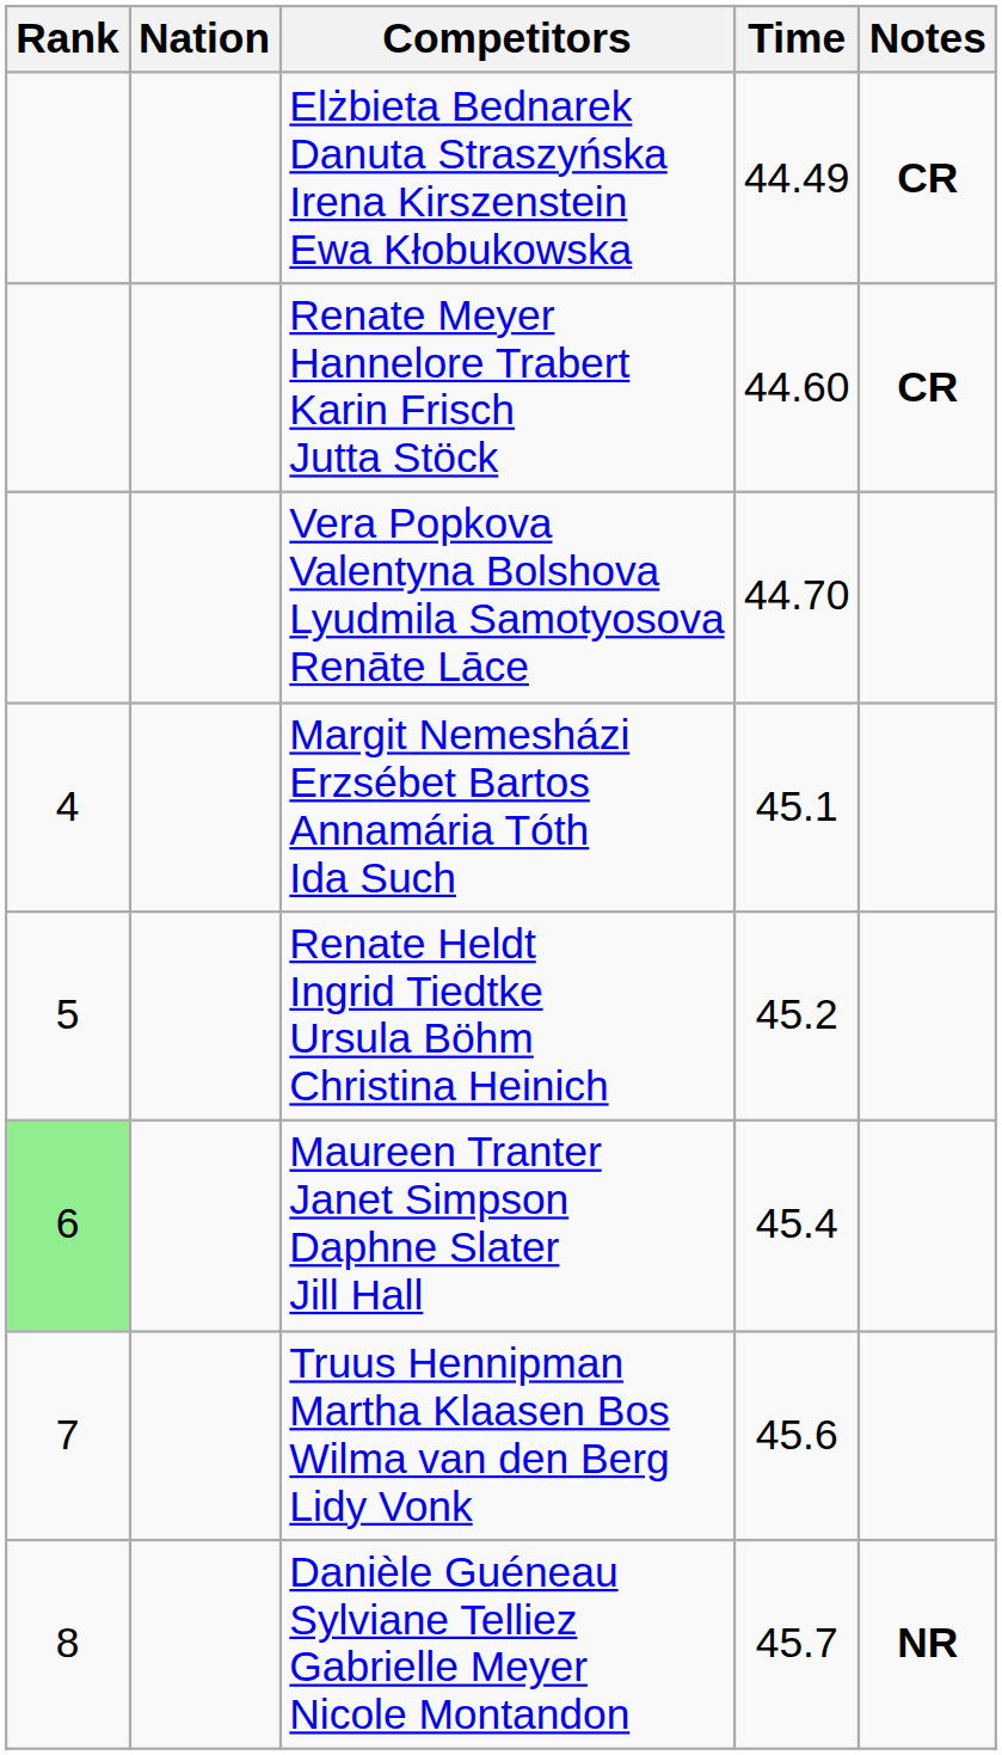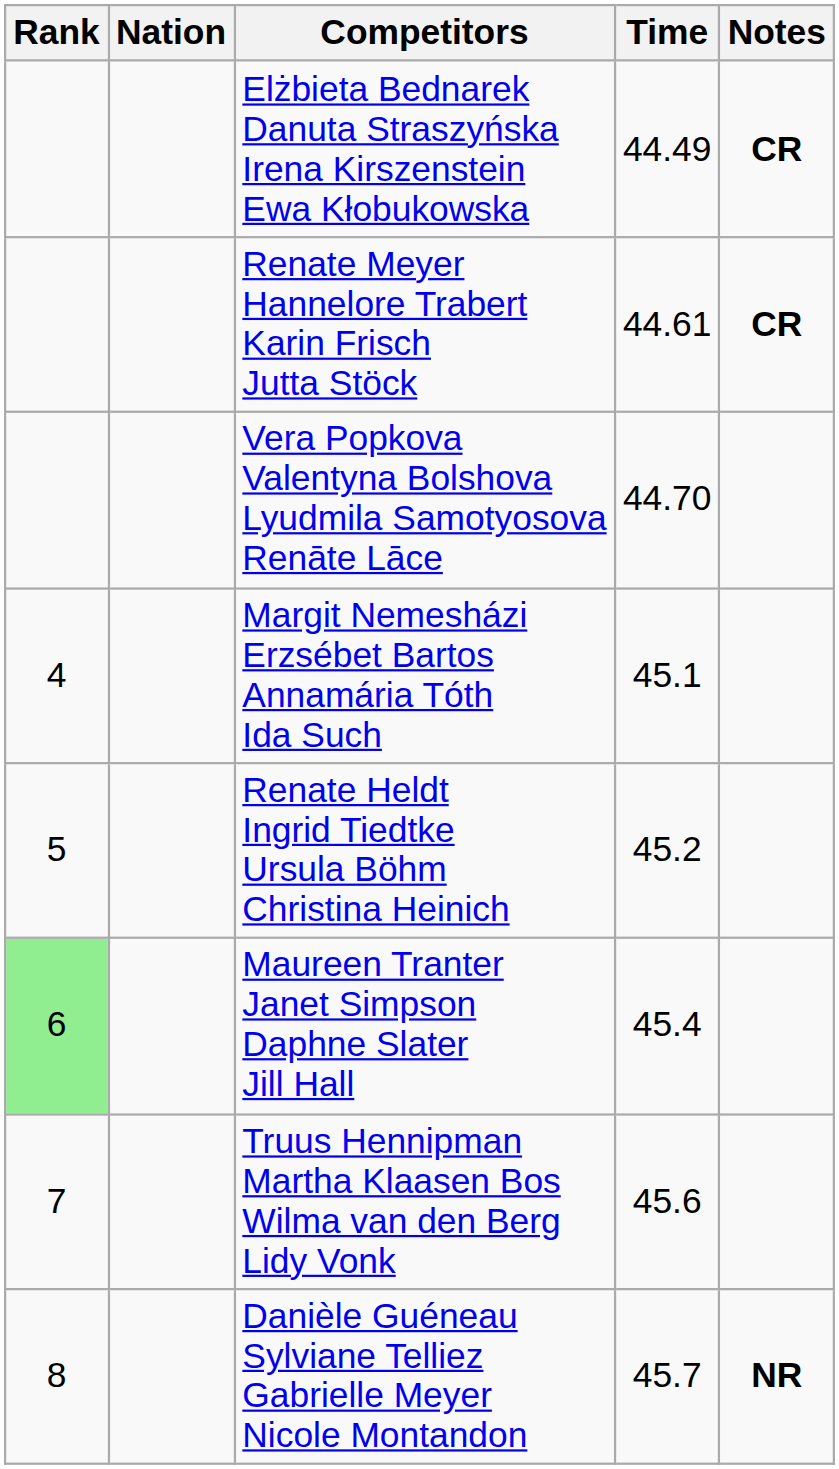Renate Meyer Hannelore Trabert Karin Frisch Jutta Stöck | Time: 44.60 -> 44.61
